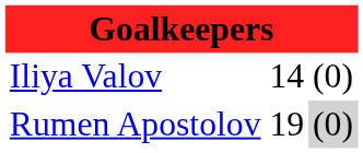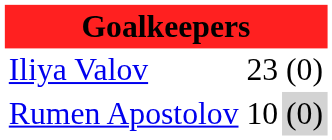Iliya Valov | column 2: 14 -> 23
Rumen Apostolov | column 2: 19 -> 10
